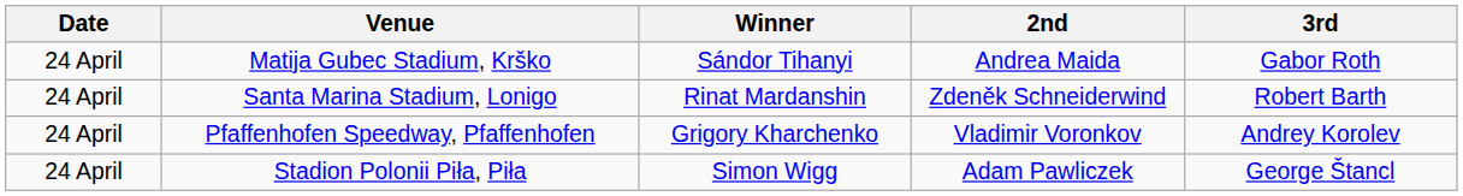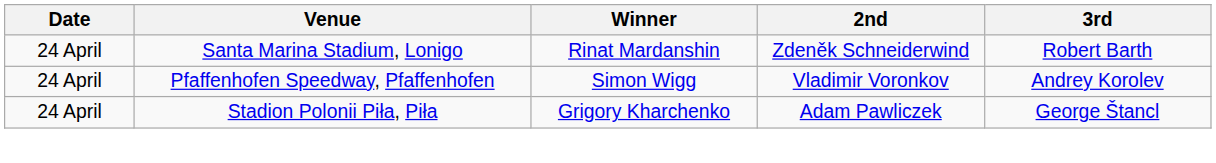- row: 24 April | Matija Gubec Stadium, Krško | Sándor Tihanyi | Andrea Maida | Gabor Roth
Pfaffenhofen Speedway, Pfaffenhofen | Winner: Grigory Kharchenko -> Simon Wigg
Stadion Polonii Piła, Piła | Winner: Simon Wigg -> Grigory Kharchenko
